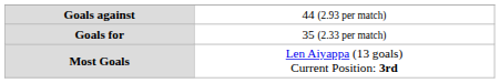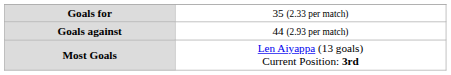rows swapped: Goals for <-> Goals against
